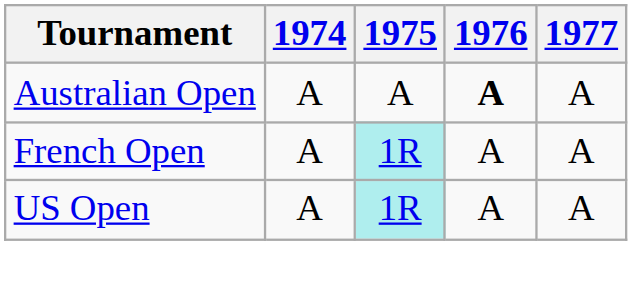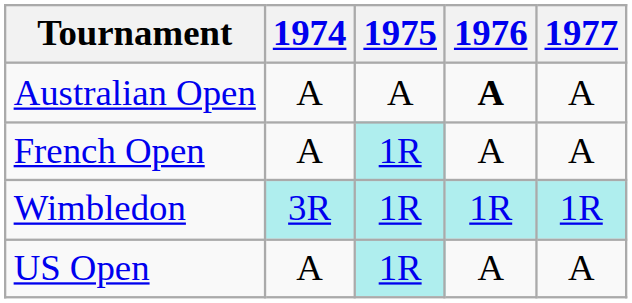+ row: Wimbledon | 3R | 1R | 1R | 1R
